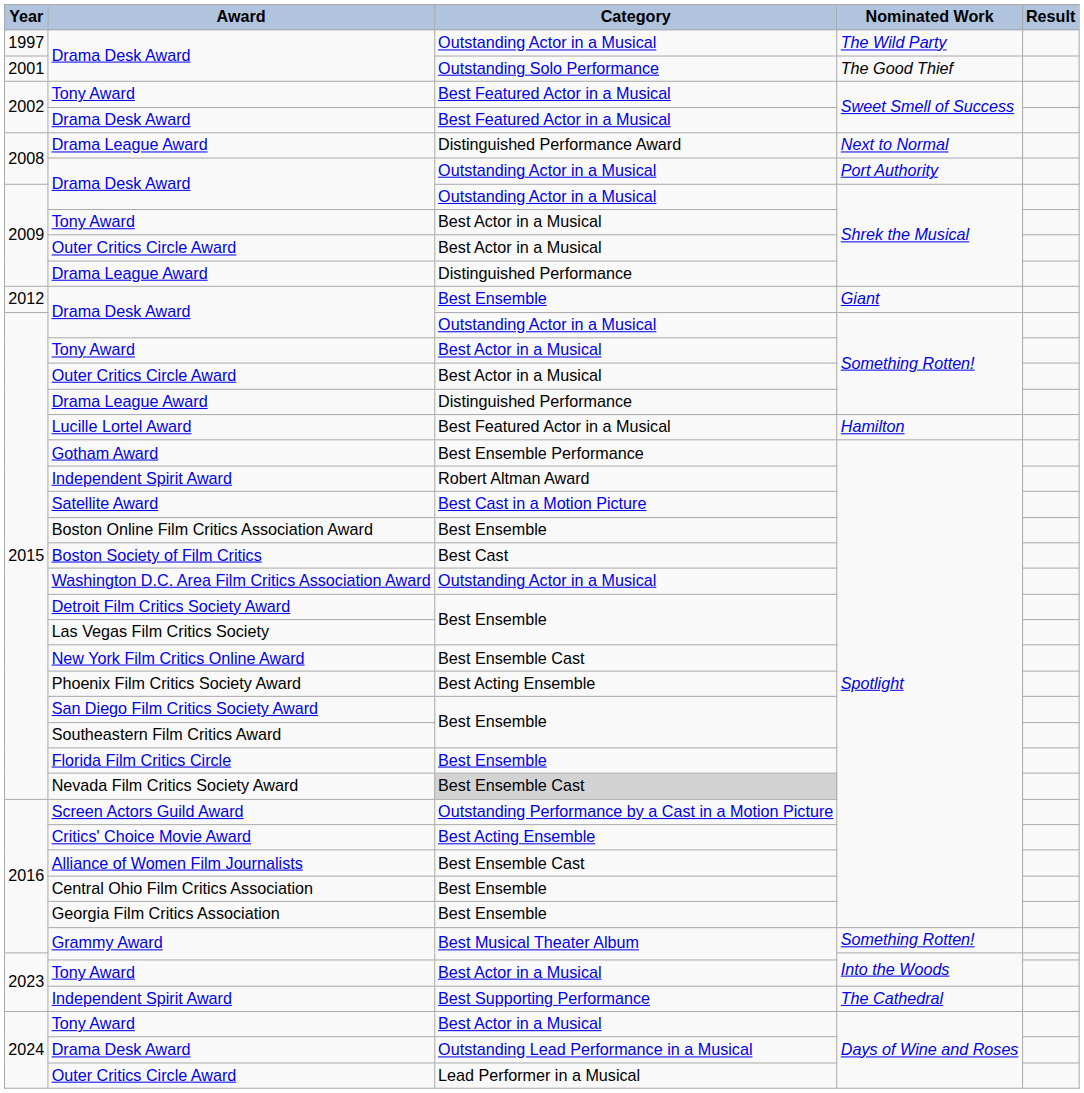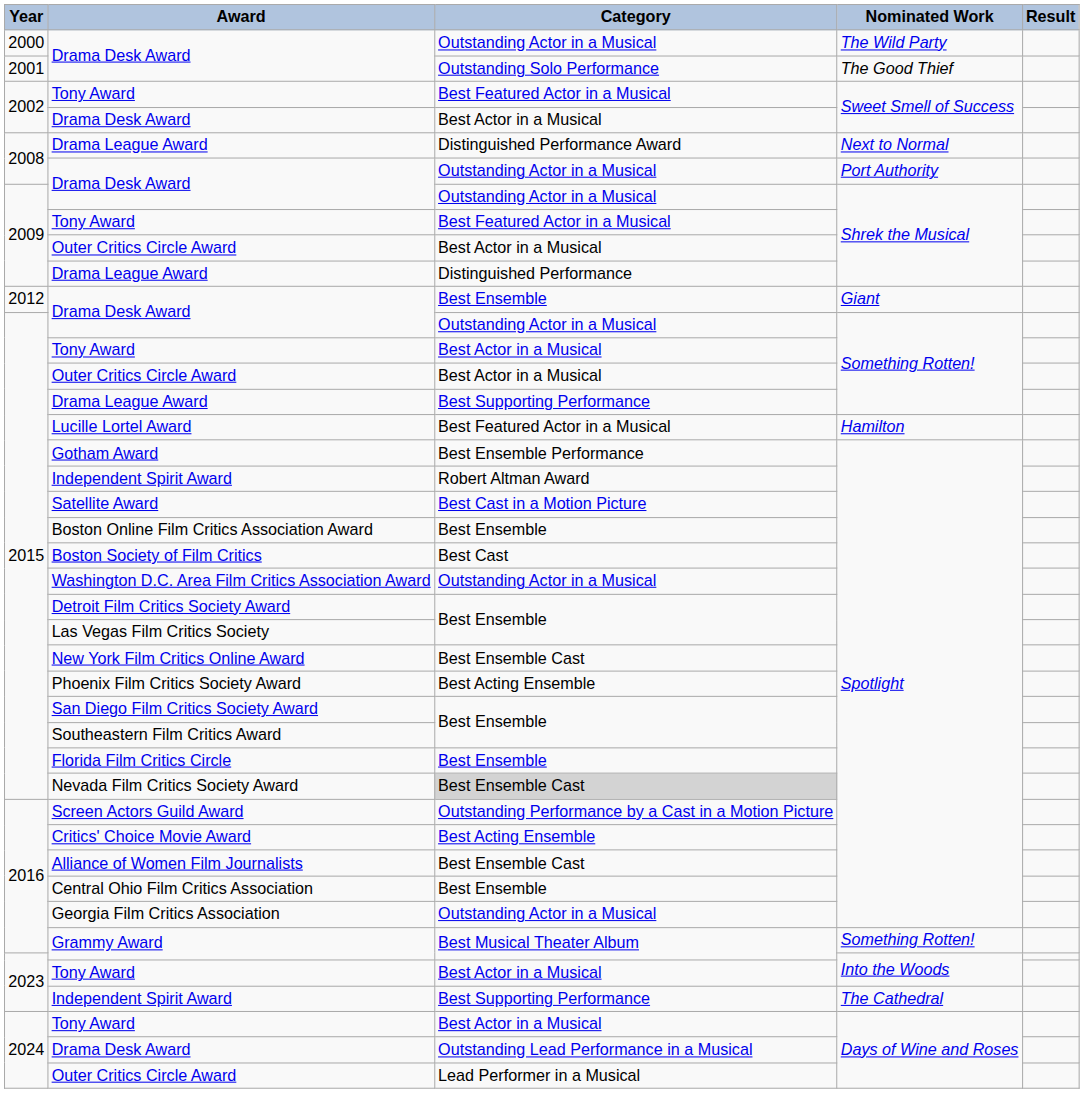Drama Desk Award / The Wild Party | Year: 1997 -> 2000
Drama Desk Award / Sweet Smell of Success | Category: Best Featured Actor in a Musical -> Best Actor in a Musical
Tony Award / Shrek the Musical | Category: Best Actor in a Musical -> Best Featured Actor in a Musical
Drama League Award / Something Rotten! | Category: Distinguished Performance -> Best Supporting Performance
Georgia Film Critics Association | Category: Best Ensemble -> Outstanding Actor in a Musical
